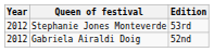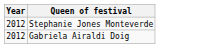- column: Edition | 53rd | 52nd
